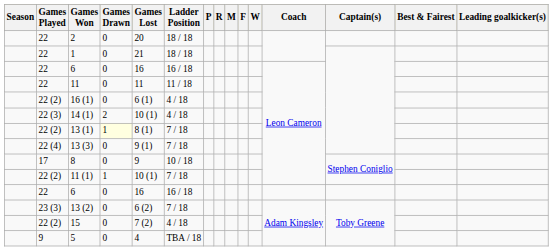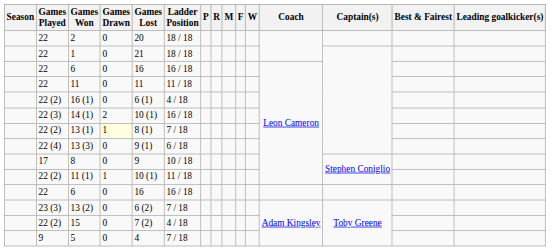14 (1) | Ladder Position: 4 / 18 -> 16 / 18
13 (3) | Ladder Position: 7 / 18 -> 6 / 18
11 (1) | Ladder Position: 7 / 18 -> 11 / 18
5 | Ladder Position: TBA / 18 -> 7 / 18
